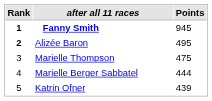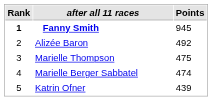Alizée Baron | Rank: bold -> normal
Alizée Baron | Points: 495 -> 492
Marielle Berger Sabbatel | Points: 444 -> 474
